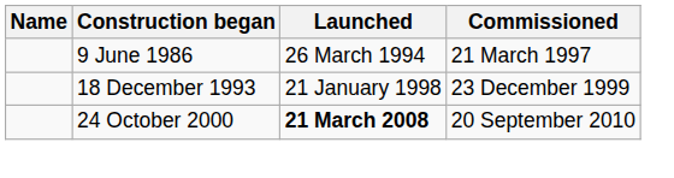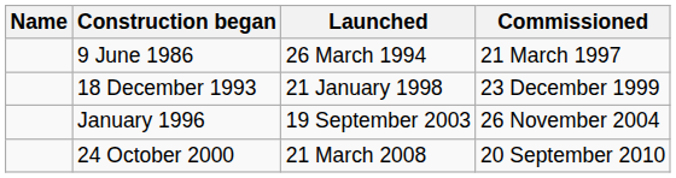+ row: January 1996 | 19 September 2003 | 26 November 2004
24 October 2000 | Launched: bold -> normal
